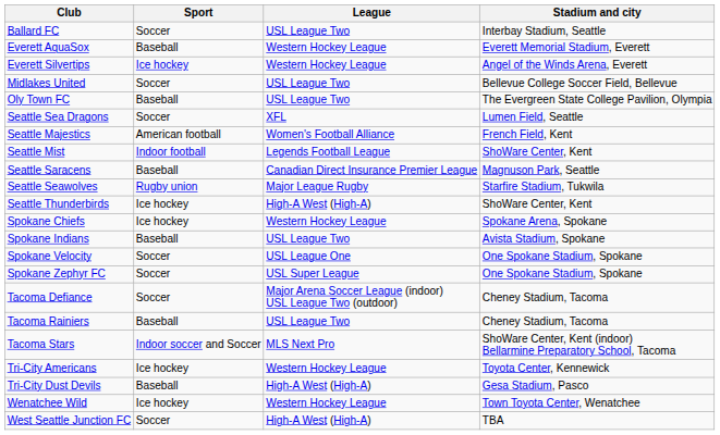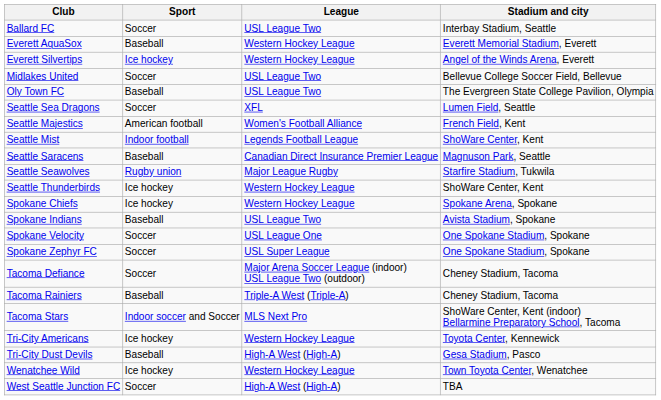Seattle Thunderbirds | League: High-A West (High-A) -> Western Hockey League
Tacoma Rainiers | League: USL League Two -> Triple-A West (Triple-A)
